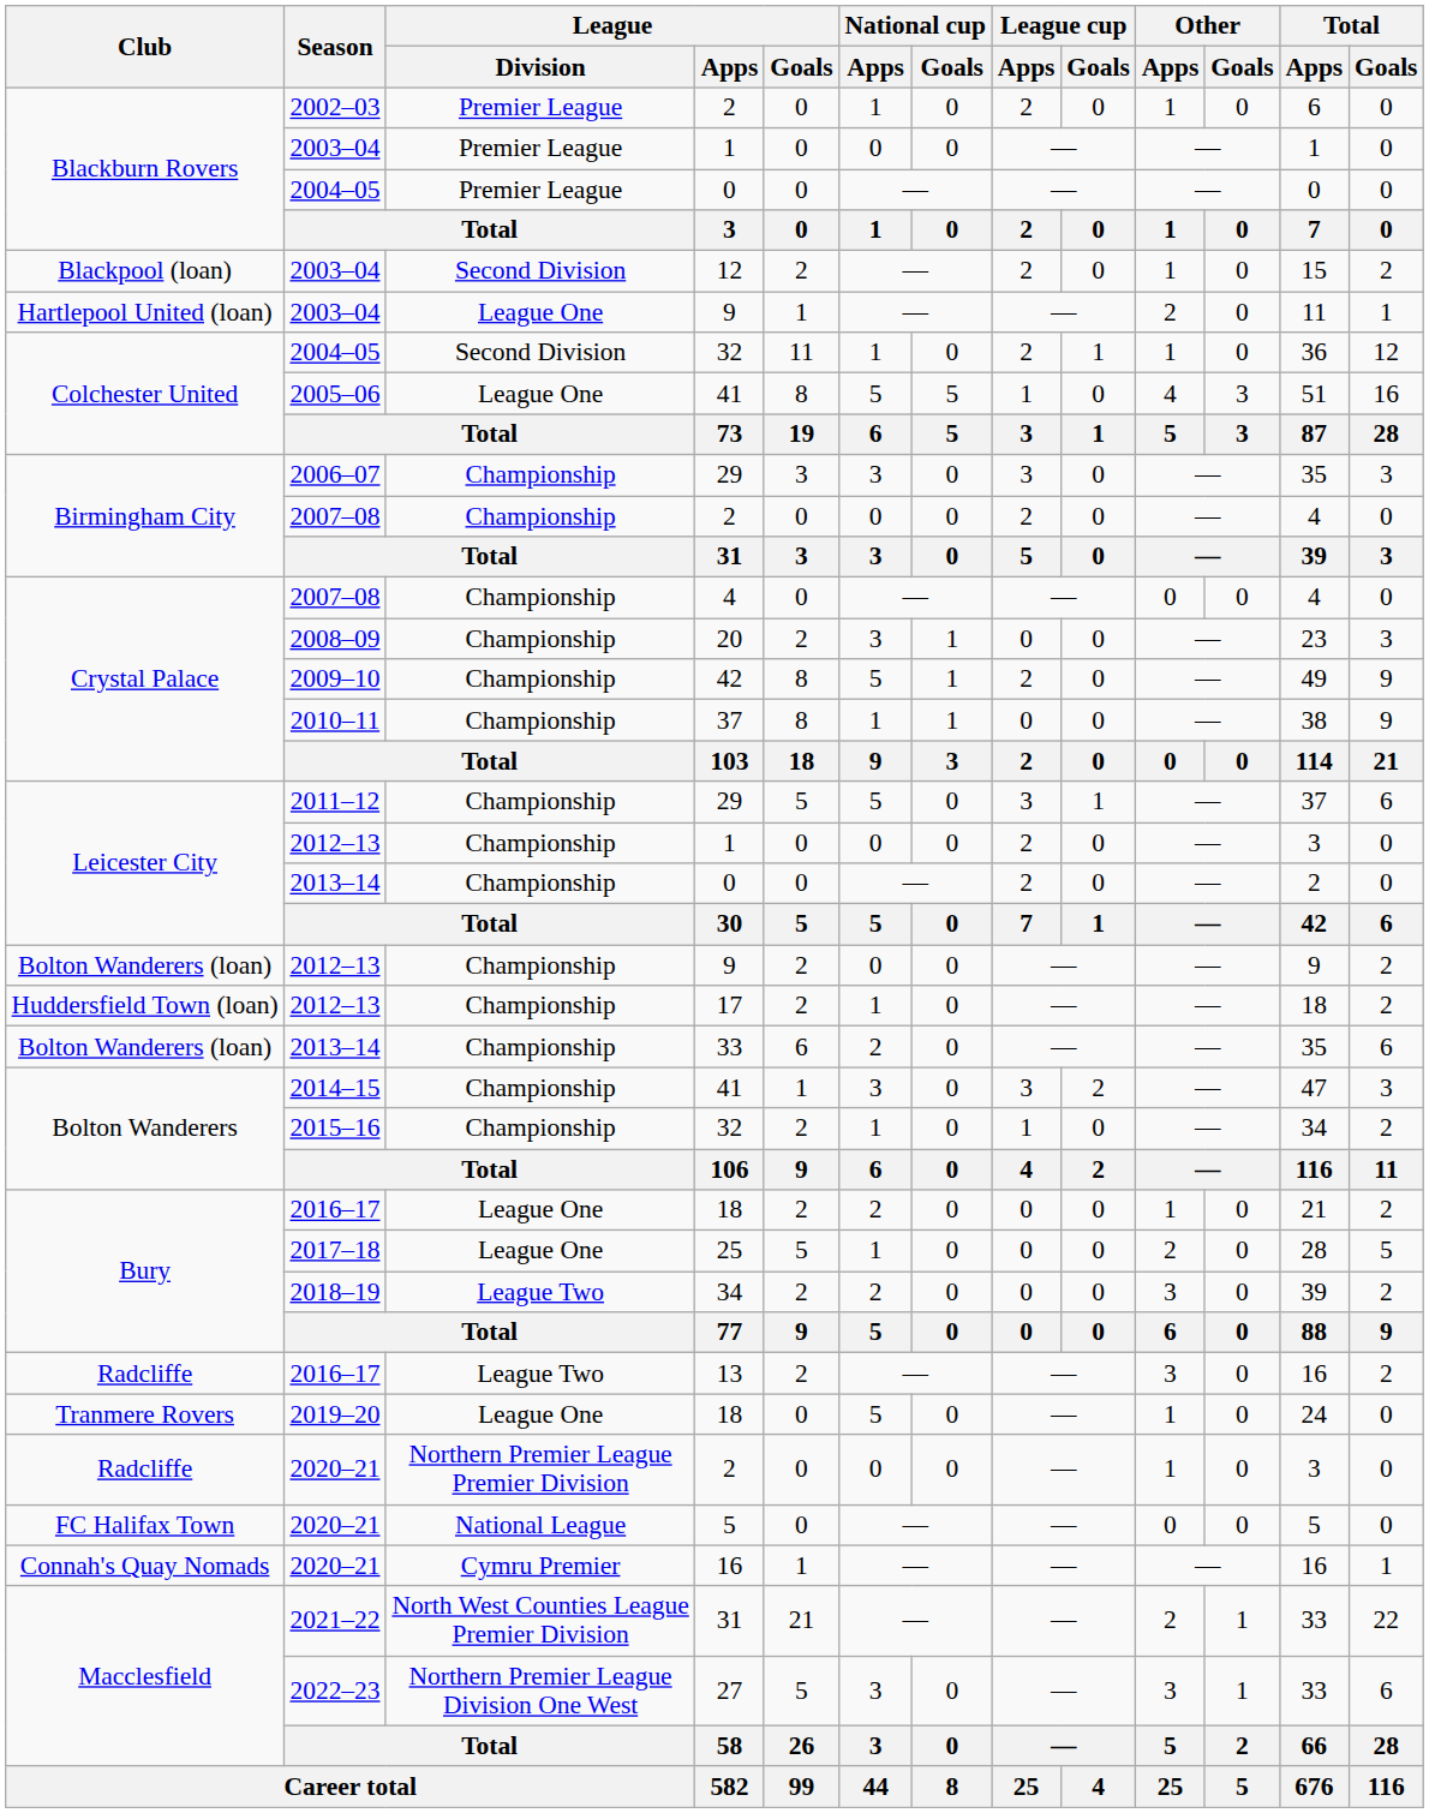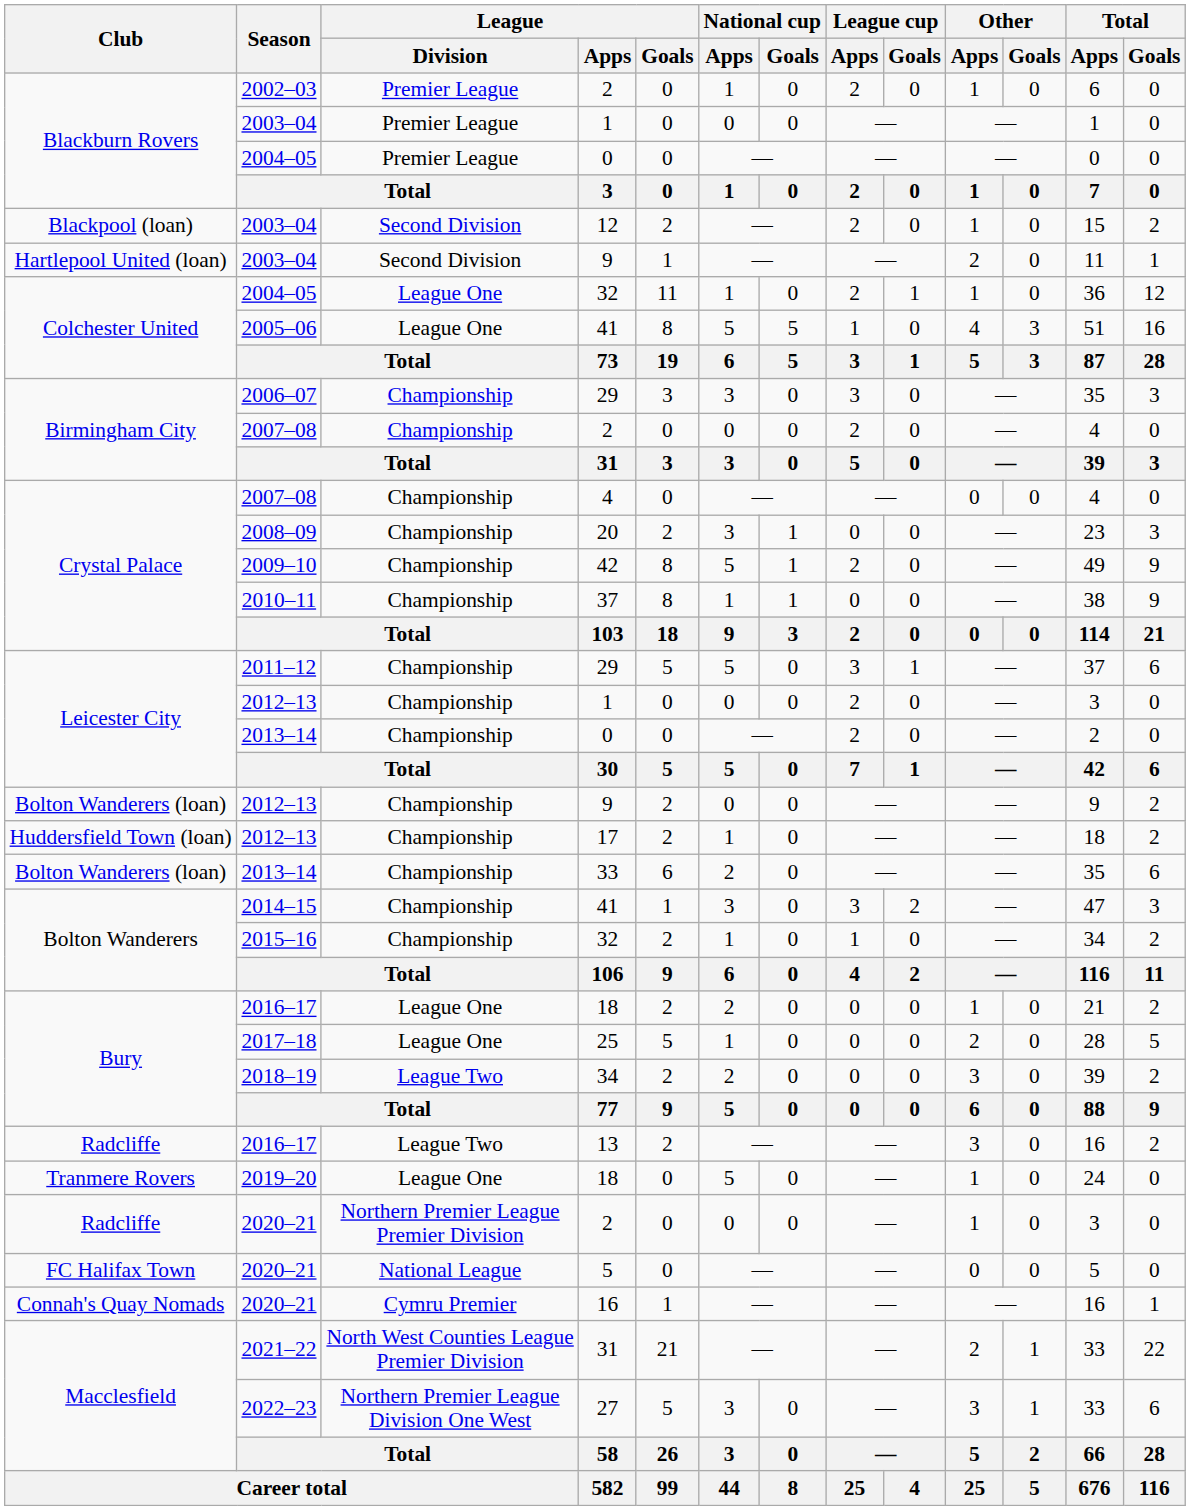2003–04 / 9 | League / Division: League One -> Second Division
2004–05 / 32 | League / Division: Second Division -> League One
